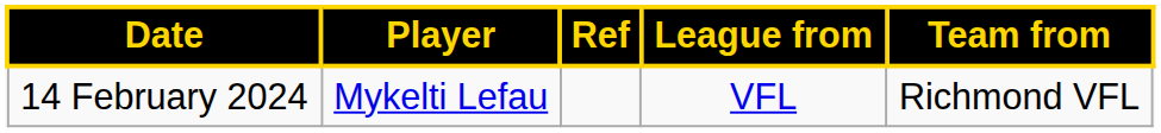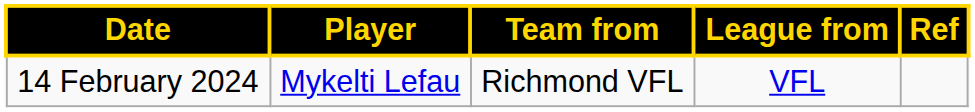columns swapped: Team from <-> Ref
